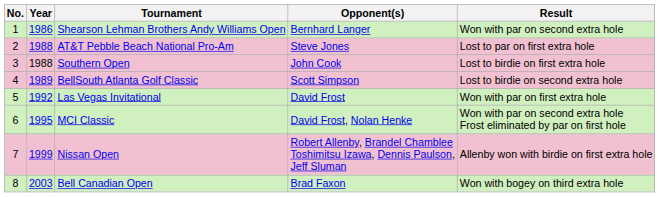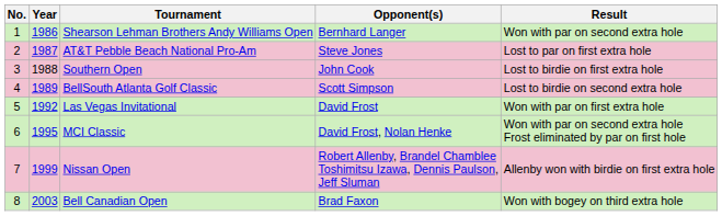AT&T Pebble Beach National Pro-Am | Year: 1988 -> 1987
